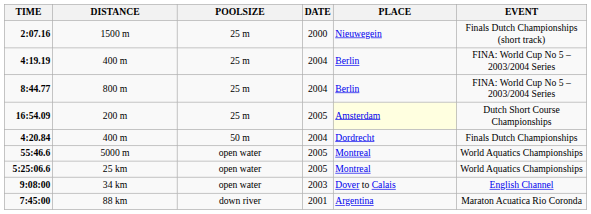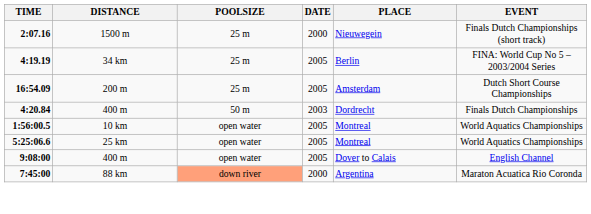4:19.19 | DISTANCE: 400 m -> 34 km
4:19.19 | DATE: 2004 -> 2005
- row: 8:44.77 | 800 m | 25 m | 2004 | Berlin | FINA: World Cup No 5 – 2003/2004 Series
16:54.09 | PLACE: lightyellow background -> no background
4:20.84 | DATE: 2004 -> 2003
- row: 55:46.6 | 5000 m | open water | 2005 | Montreal | World Aquatics Championships
+ row: 1:56:00.5 | 10 km | open water | 2005 | Montreal | World Aquatics Championships
9:08:00 | DISTANCE: 34 km -> 400 m
9:08:00 | DATE: 2003 -> 2005
7:45:00 | POOLSIZE: no background -> lightsalmon background
7:45:00 | DATE: 2001 -> 2000
